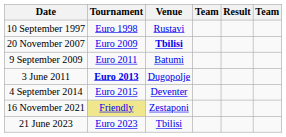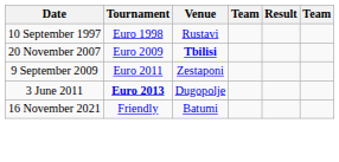9 September 2009 | Venue: Batumi -> Zestaponi
- row: 4 September 2014 | Euro 2015 | Deventer
16 November 2021 | Tournament: khaki background -> no background
16 November 2021 | Venue: Zestaponi -> Batumi
- row: 21 June 2023 | Euro 2023 | Tbilisi
